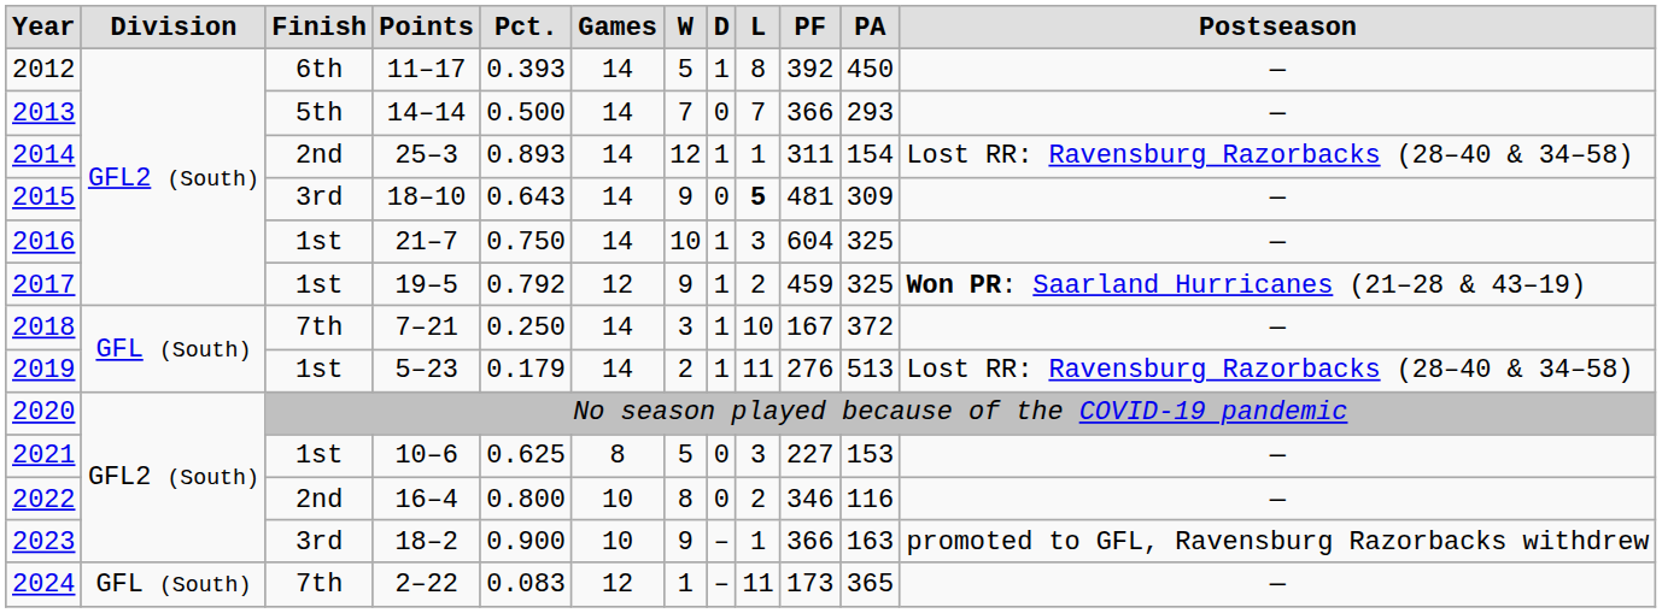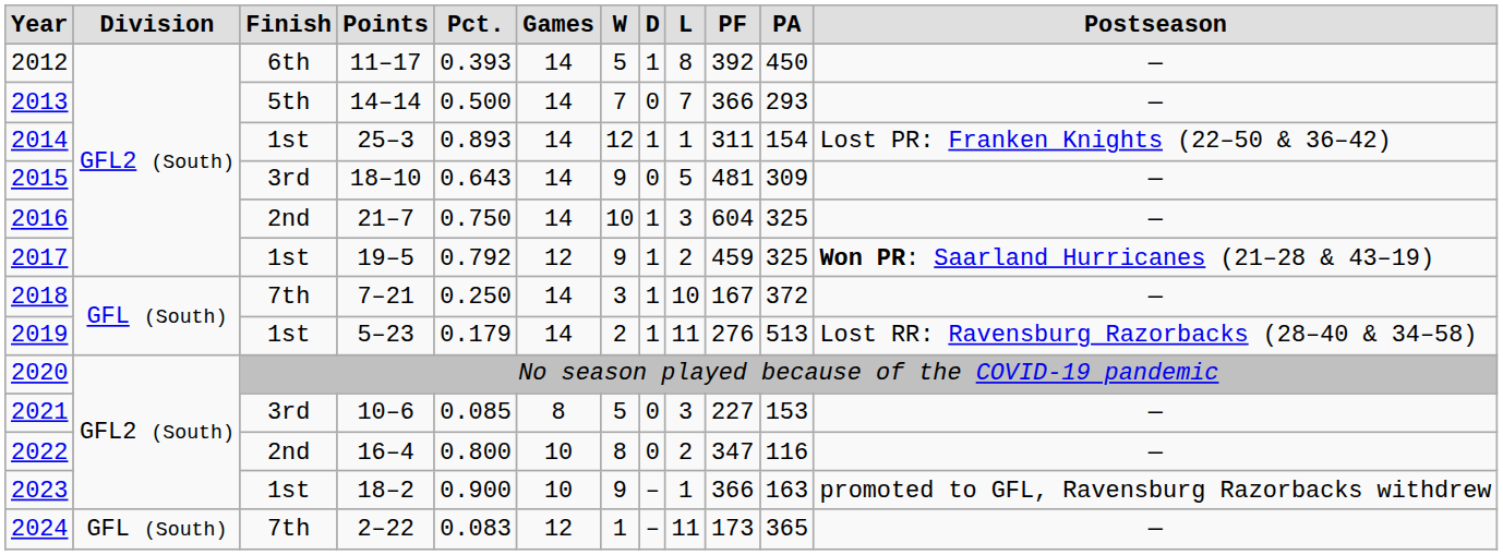2014 | column 3: 2nd -> 1st
2014 | column 12: Lost RR: Ravensburg Razorbacks (28–40 & 34–58) -> Lost PR: Franken Knights (22–50 & 36–42)
2015 | column 9: bold -> normal
2016 | column 3: 1st -> 2nd
2021 | column 3: 1st -> 3rd
2021 | column 5: 0.625 -> 0.085
2022 | column 10: 346 -> 347
2023 | column 3: 3rd -> 1st
